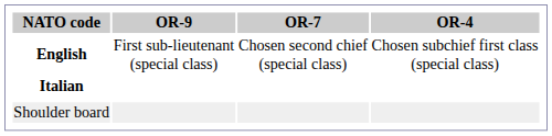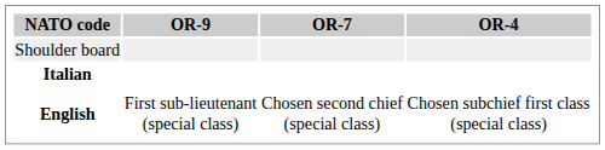rows swapped: Shoulder board <-> English
